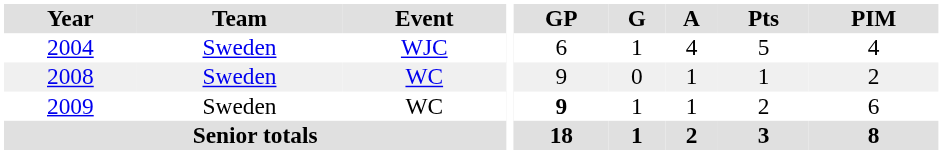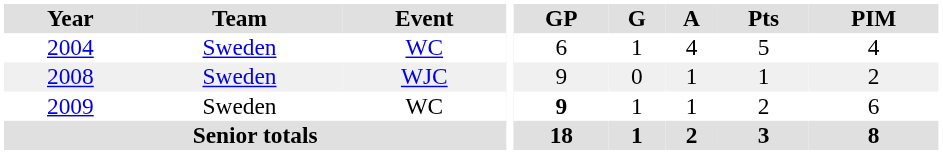2004 | Event: WJC -> WC
2008 | Event: WC -> WJC
